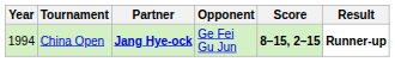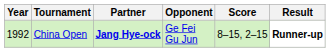China Open | Year: 1994 -> 1992
China Open | Score: bold -> normal
